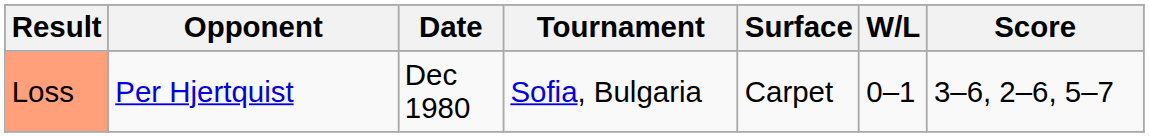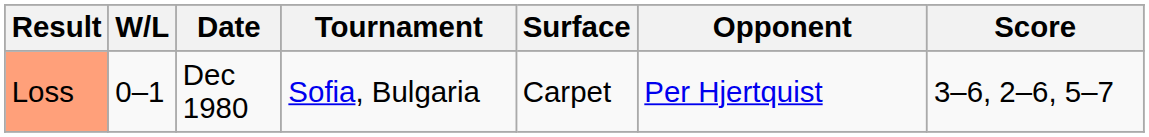columns swapped: W/L <-> Opponent
